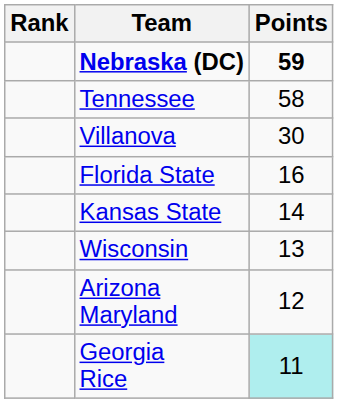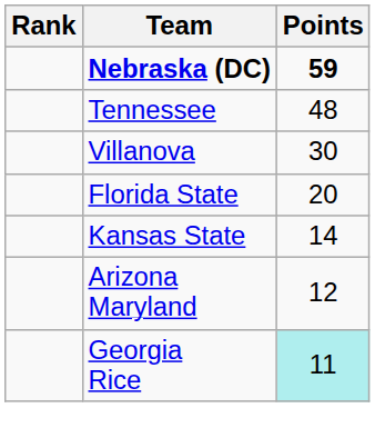Tennessee | Points: 58 -> 48
Florida State | Points: 16 -> 20
- row: Wisconsin | 13
